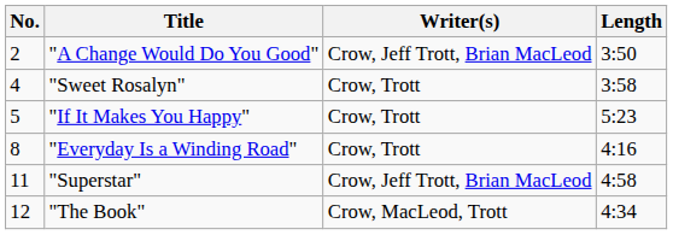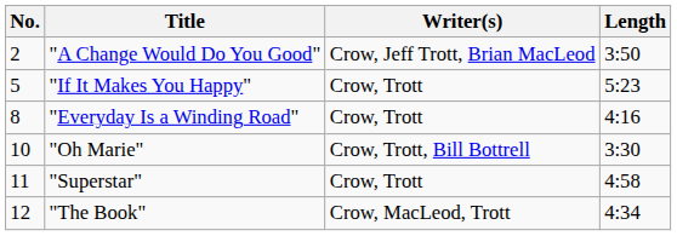- row: 4 | "Sweet Rosalyn" | Crow, Trott | 3:58
+ row: 10 | "Oh Marie" | Crow, Trott, Bill Bottrell | 3:30
"Superstar" | Writer(s): Crow, Jeff Trott, Brian MacLeod -> Crow, Trott
